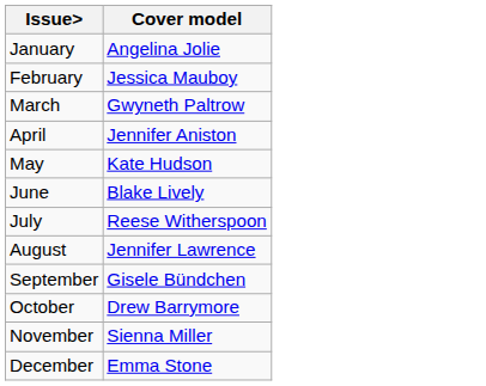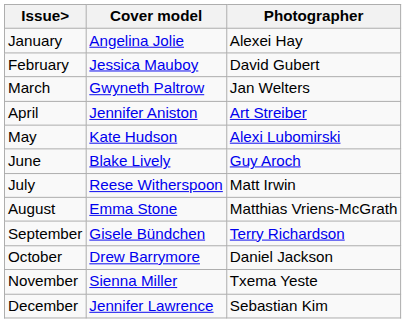+ column: Photographer | Alexei Hay | David Gubert | Jan Welters | Art Streiber | Alexi Lubomirski | Guy Aroch | Matt Irwin | Matthias Vriens-McGrath | Terry Richardson | Daniel Jackson | Txema Yeste | Sebastian Kim
August | Cover model: Jennifer Lawrence -> Emma Stone
December | Cover model: Emma Stone -> Jennifer Lawrence
